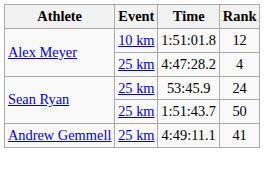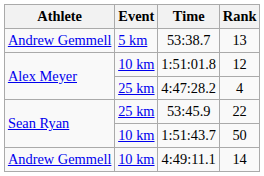+ row: Andrew Gemmell | 5 km | 53:38.7 | 13
53:45.9 | Rank: 24 -> 22
1:51:43.7 | Event: 25 km -> 10 km
4:49:11.1 | Event: 25 km -> 10 km
4:49:11.1 | Rank: 41 -> 14
